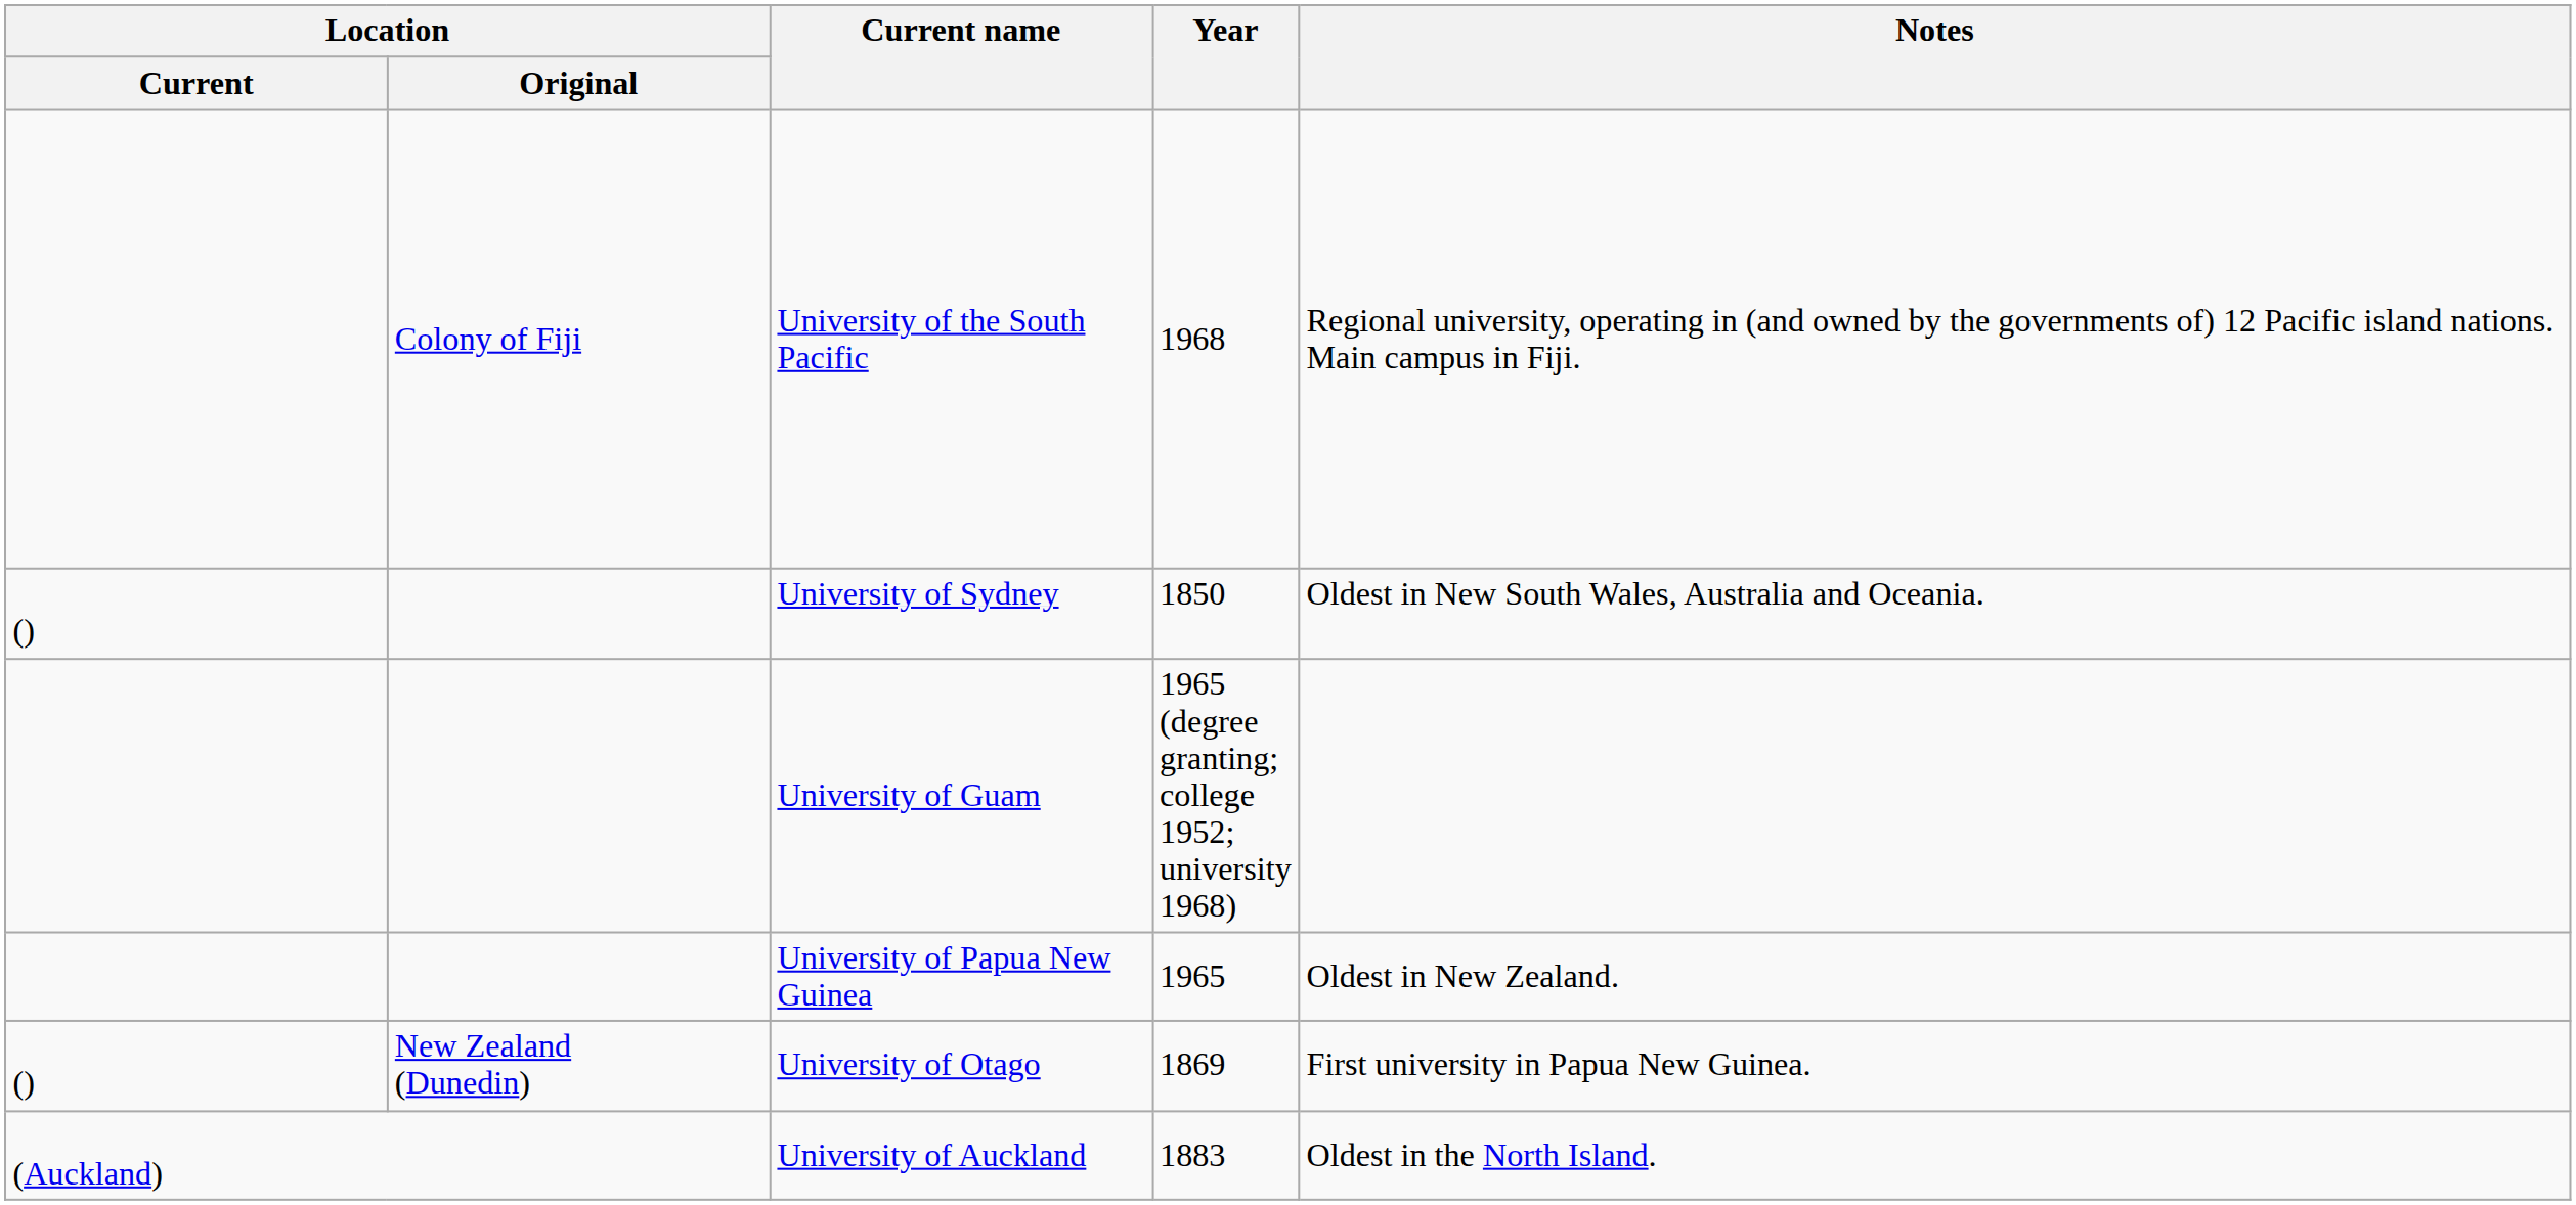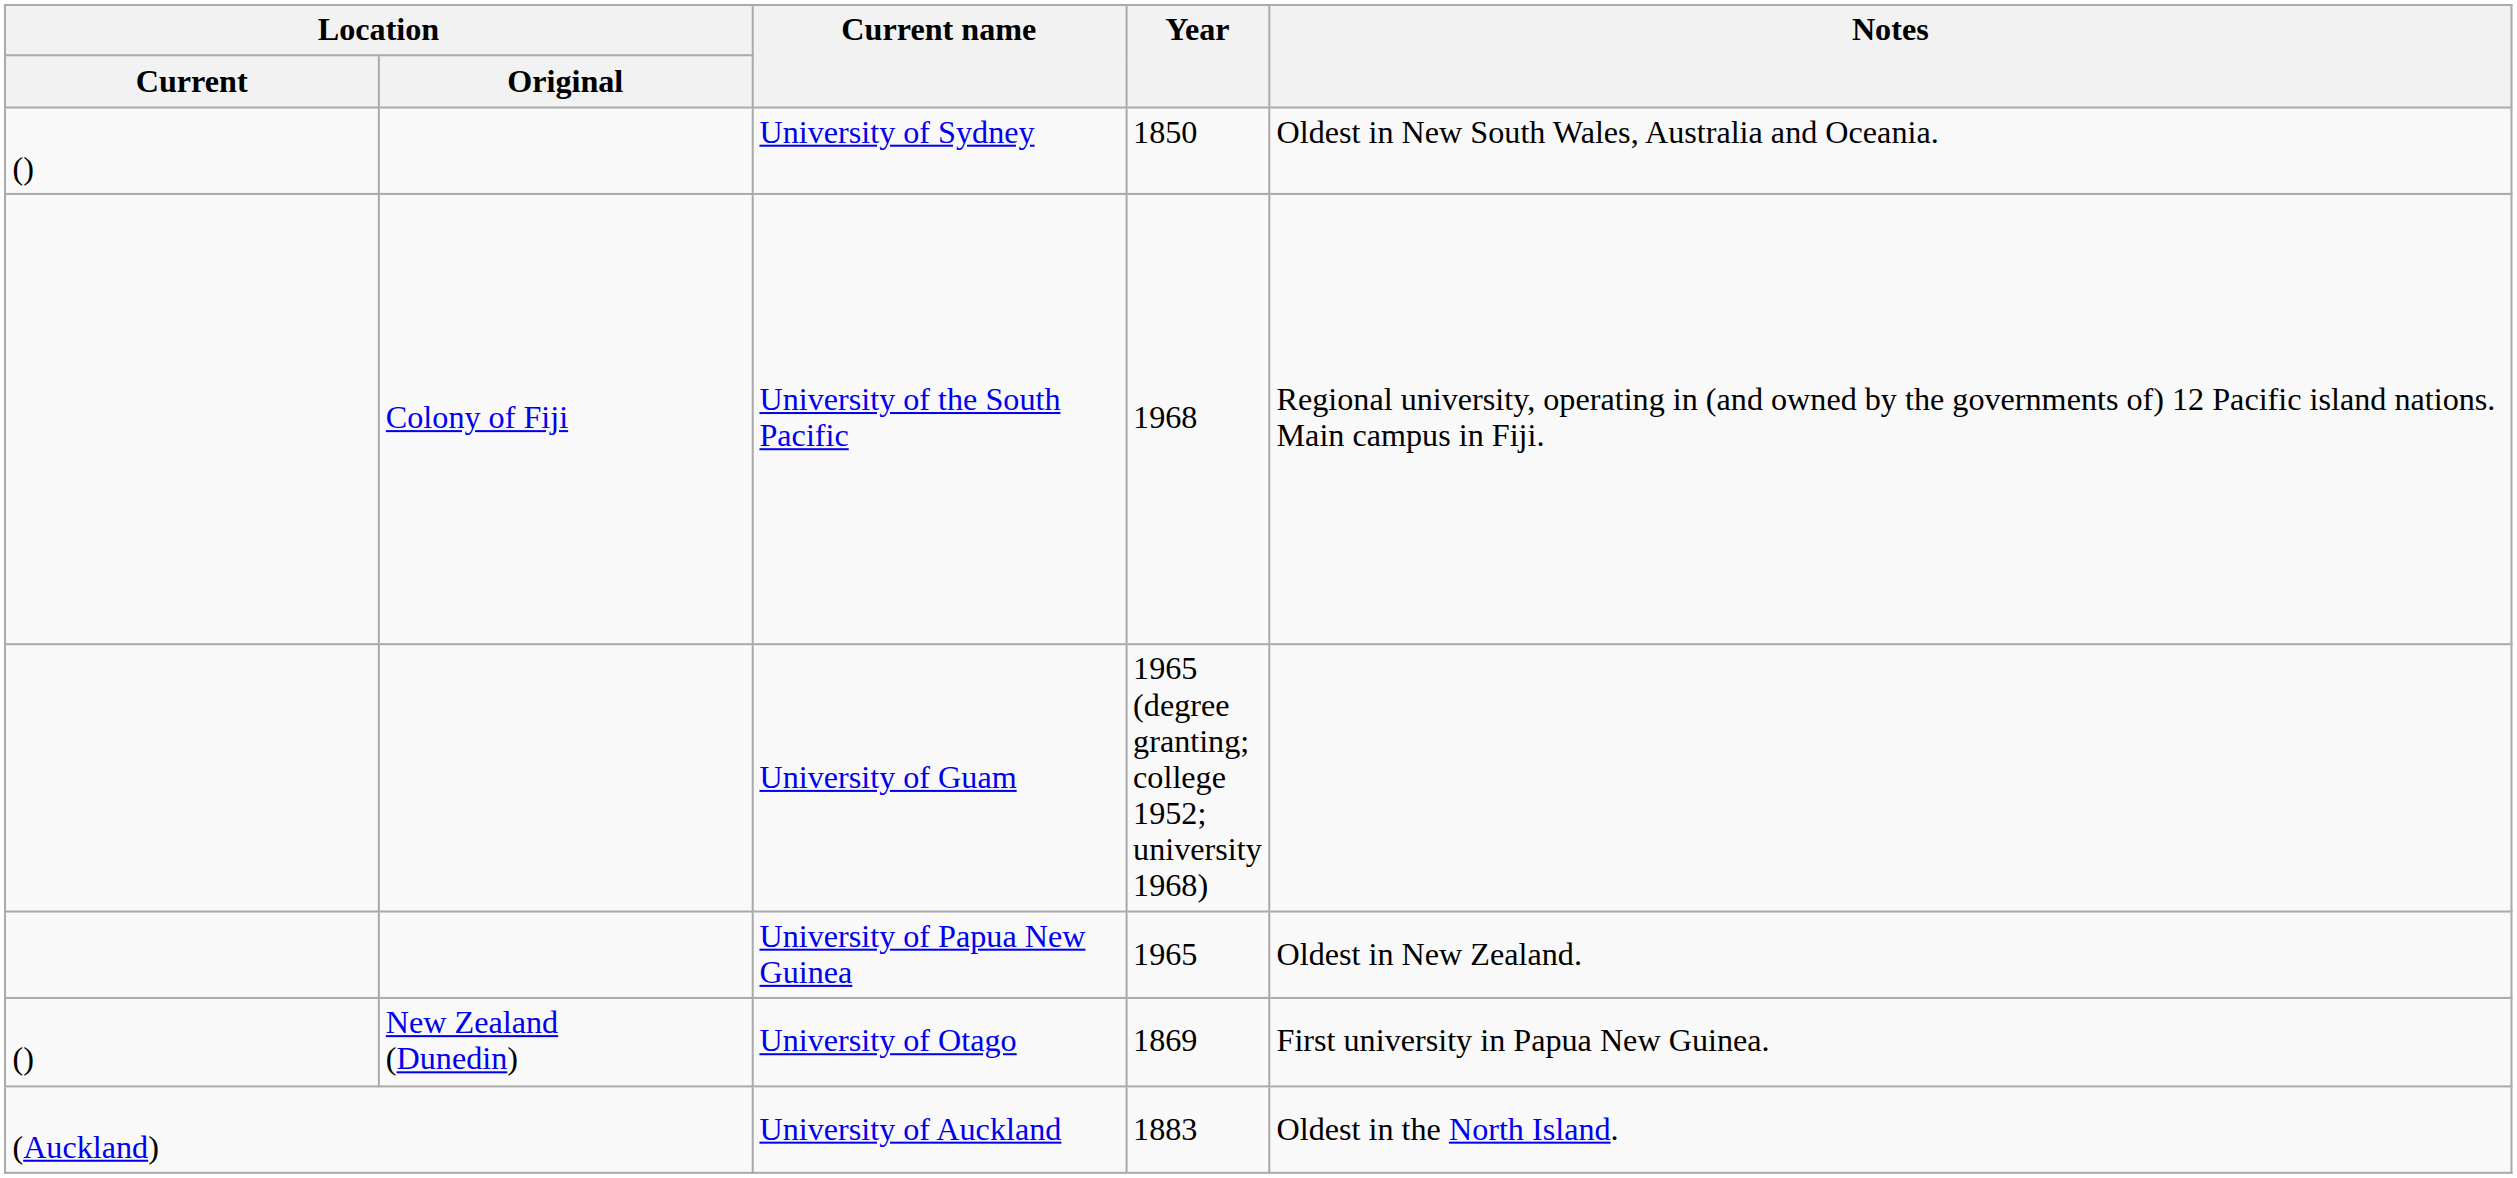rows swapped: University of Sydney <-> University of the South Pacific
